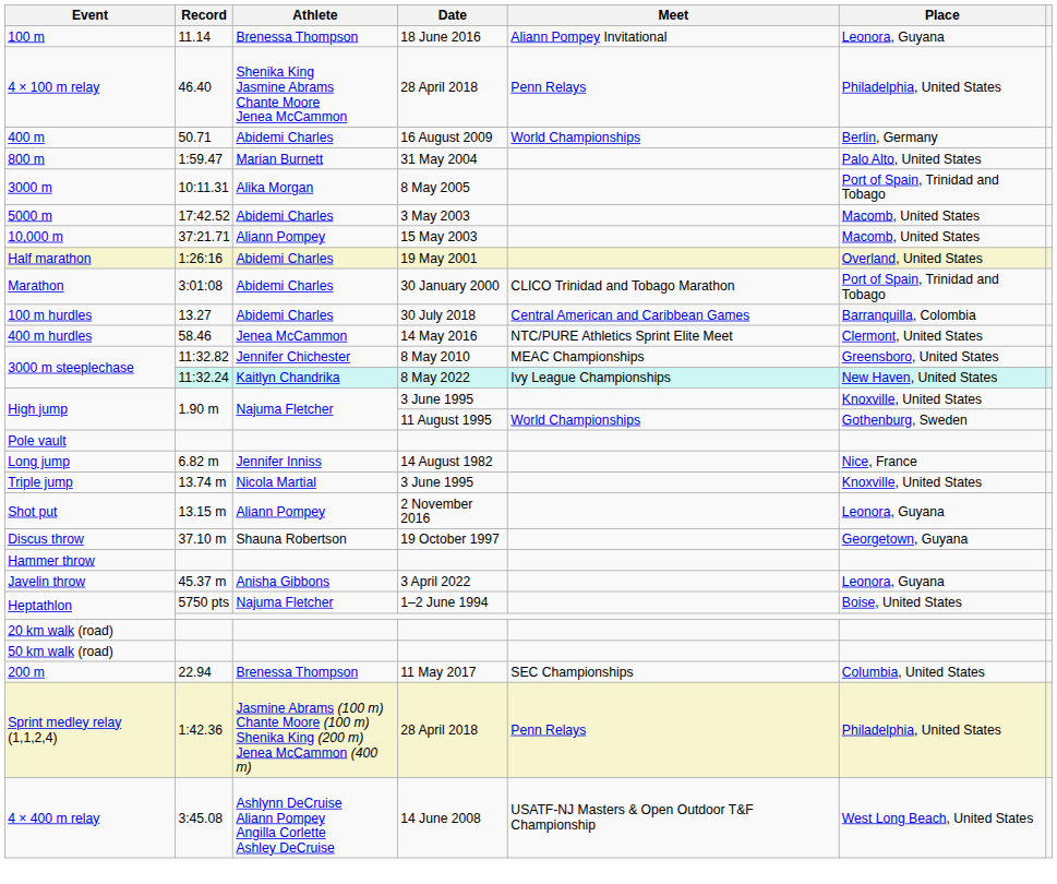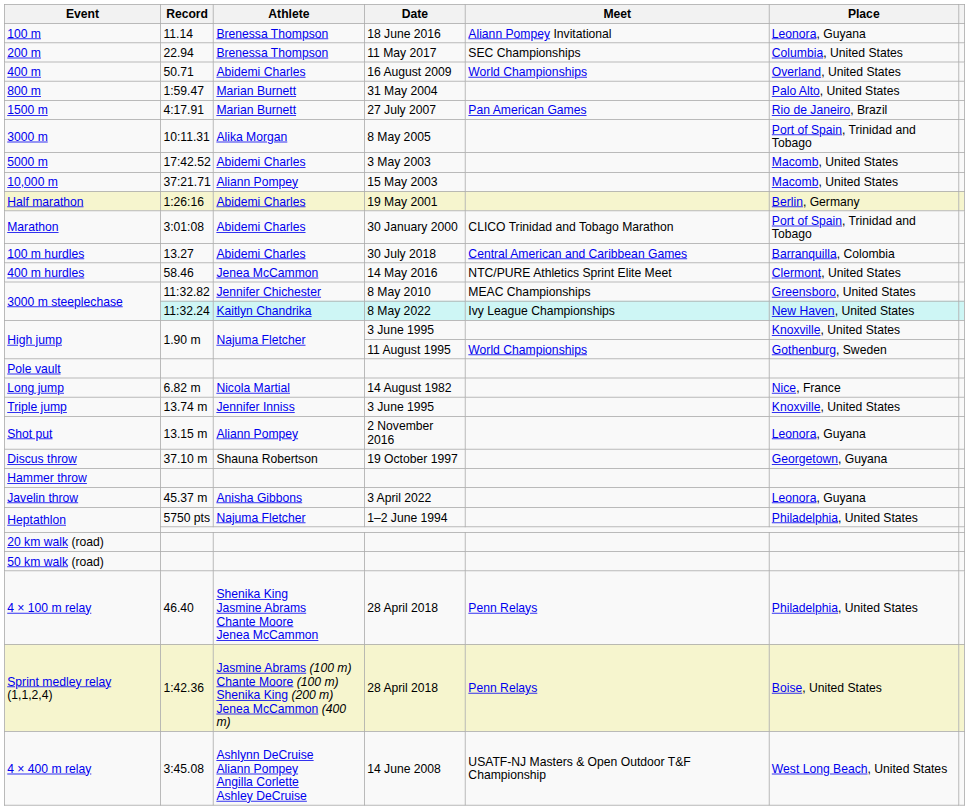rows swapped: 200 m <-> 4 × 100 m relay
400 m | Place: Berlin, Germany -> Overland, United States
+ row: 1500 m | 4:17.91 | Marian Burnett | 27 July 2007 | Pan American Games | Rio de Janeiro, Brazil
Half marathon | Place: Overland, United States -> Berlin, Germany
Long jump | Athlete: Jennifer Inniss -> Nicola Martial
Triple jump | Athlete: Nicola Martial -> Jennifer Inniss
Heptathlon / 1–2 June 1994 | Place: Boise, United States -> Philadelphia, United States
Sprint medley relay (1,1,2,4) | Place: Philadelphia, United States -> Boise, United States
